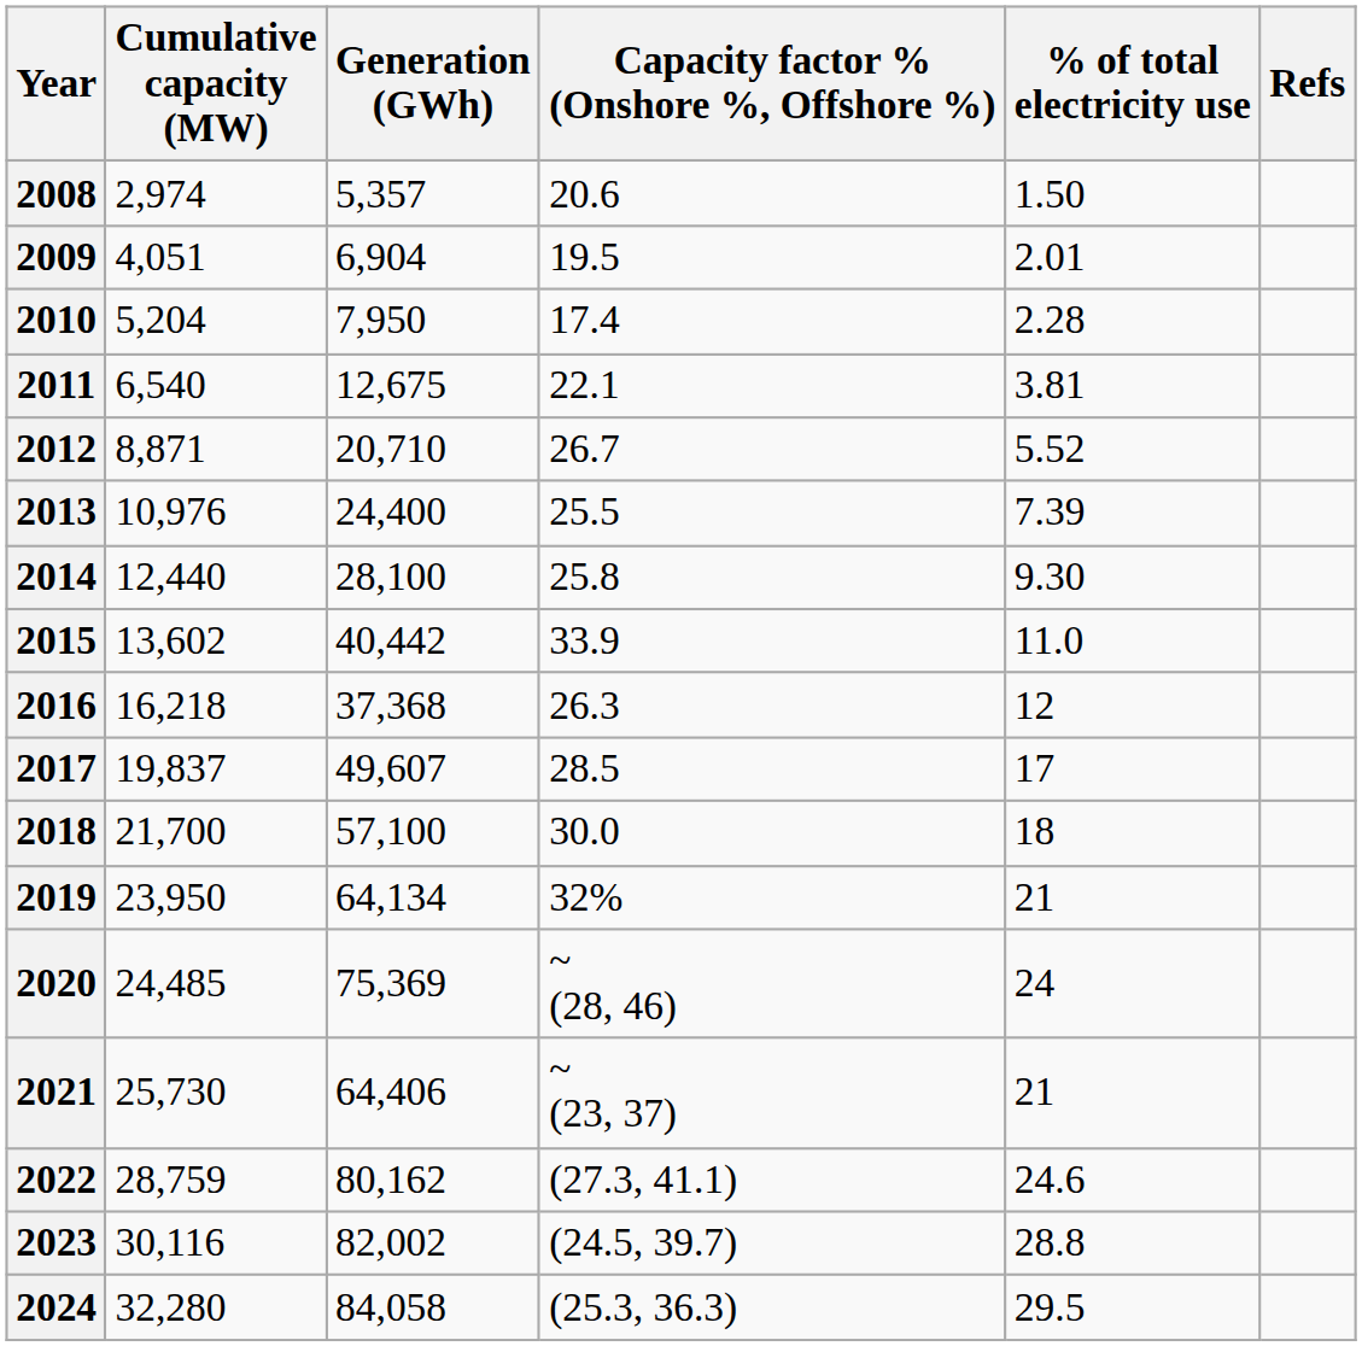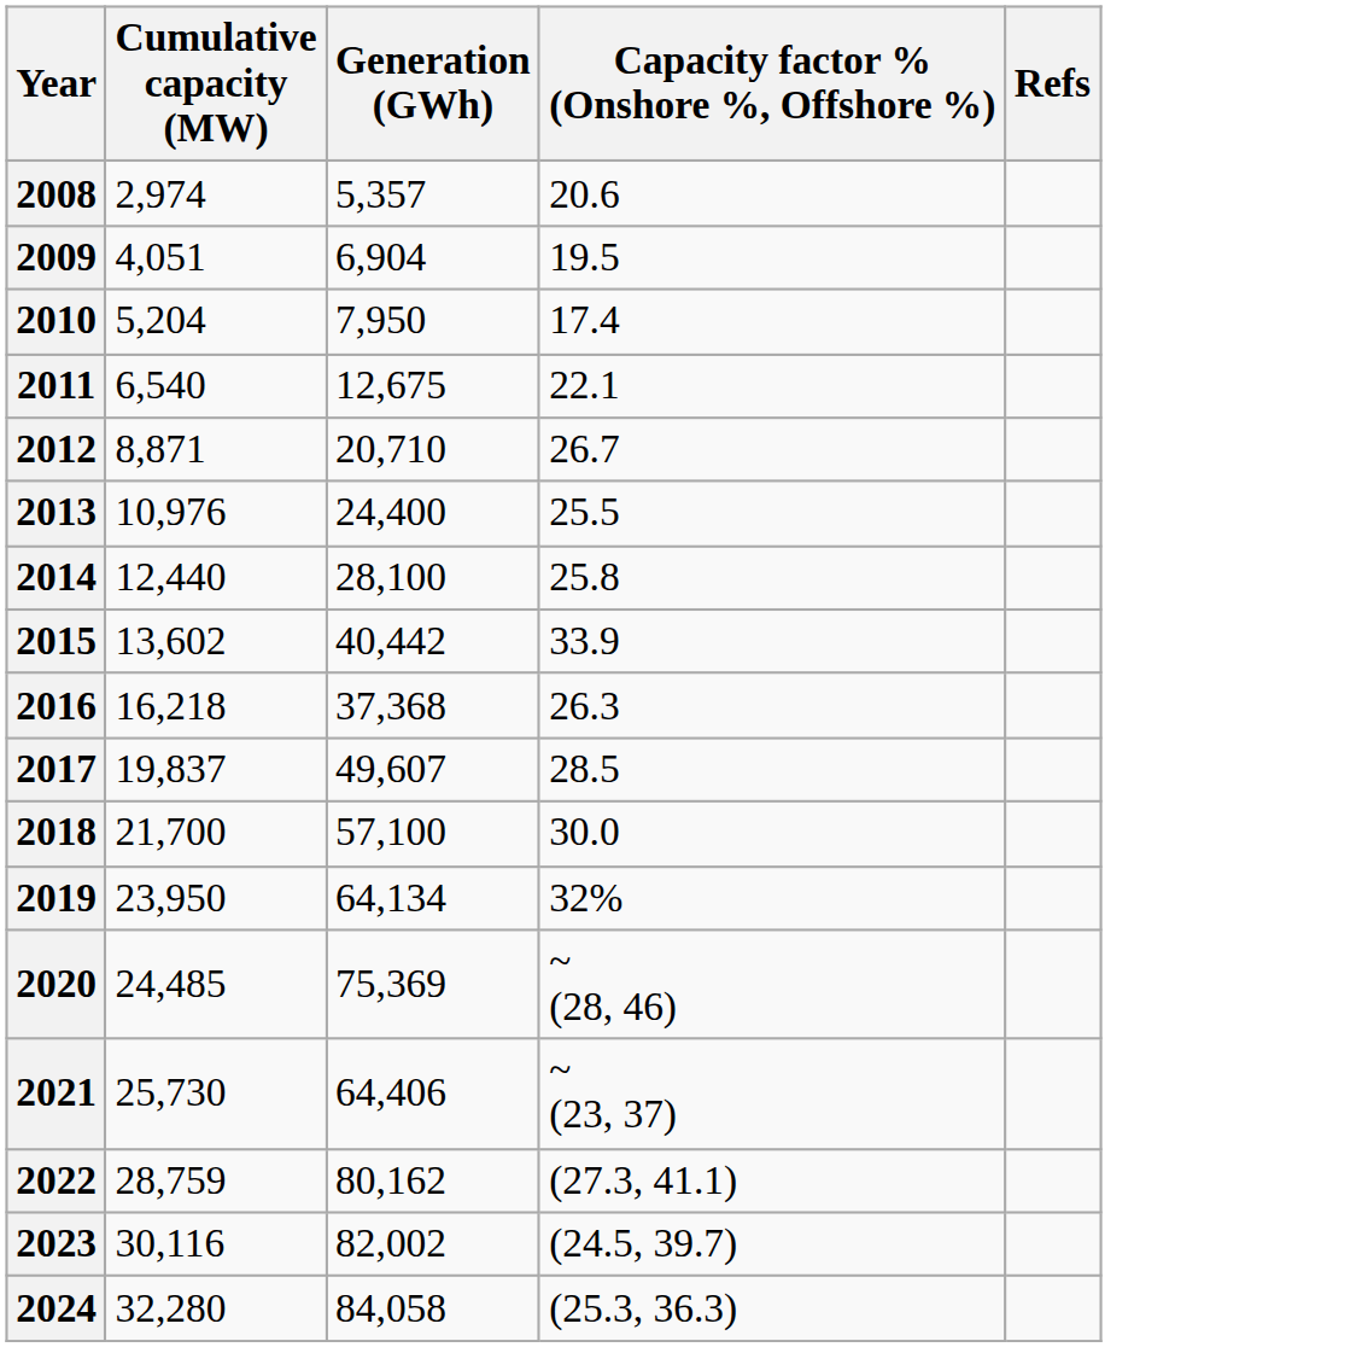- column: % of total electricity use | 1.50 | 2.01 | 2.28 | 3.81 | 5.52 | 7.39 | 9.30 | 11.0 | 12 | 17 | 18 | 21 | 24 | 21 | 24.6 | 28.8 | 29.5
